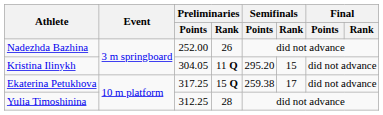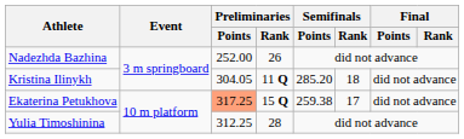Kristina Ilinykh | Semifinals / Points: 295.20 -> 285.20
Kristina Ilinykh | Semifinals / Rank: 15 -> 18
Ekaterina Petukhova | Preliminaries / Points: no background -> lightsalmon background
